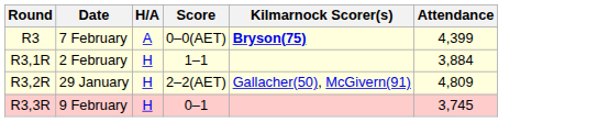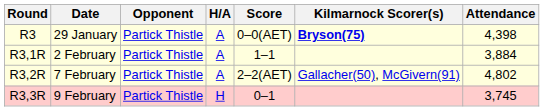+ column: Opponent | Partick Thistle | Partick Thistle | Partick Thistle | Partick Thistle
R3 | Date: 7 February -> 29 January
R3 | Attendance: 4,399 -> 4,398
R3,1R | H/A: H -> A
R3,2R | Date: 29 January -> 7 February
R3,2R | H/A: H -> A
R3,2R | Attendance: 4,809 -> 4,802
